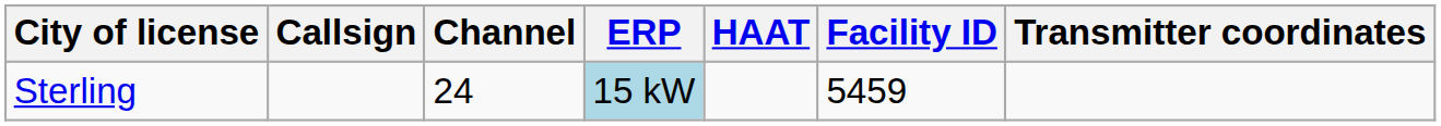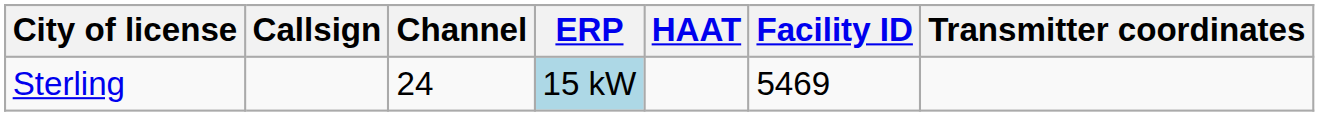Sterling | Facility ID: 5459 -> 5469
